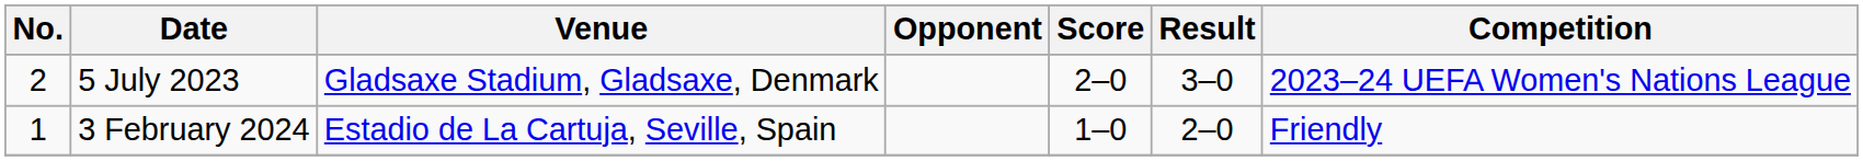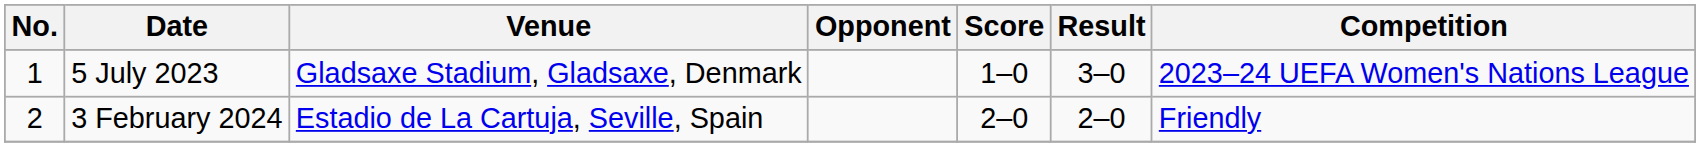5 July 2023 | No.: 2 -> 1
5 July 2023 | Score: 2–0 -> 1–0
3 February 2024 | No.: 1 -> 2
3 February 2024 | Score: 1–0 -> 2–0
